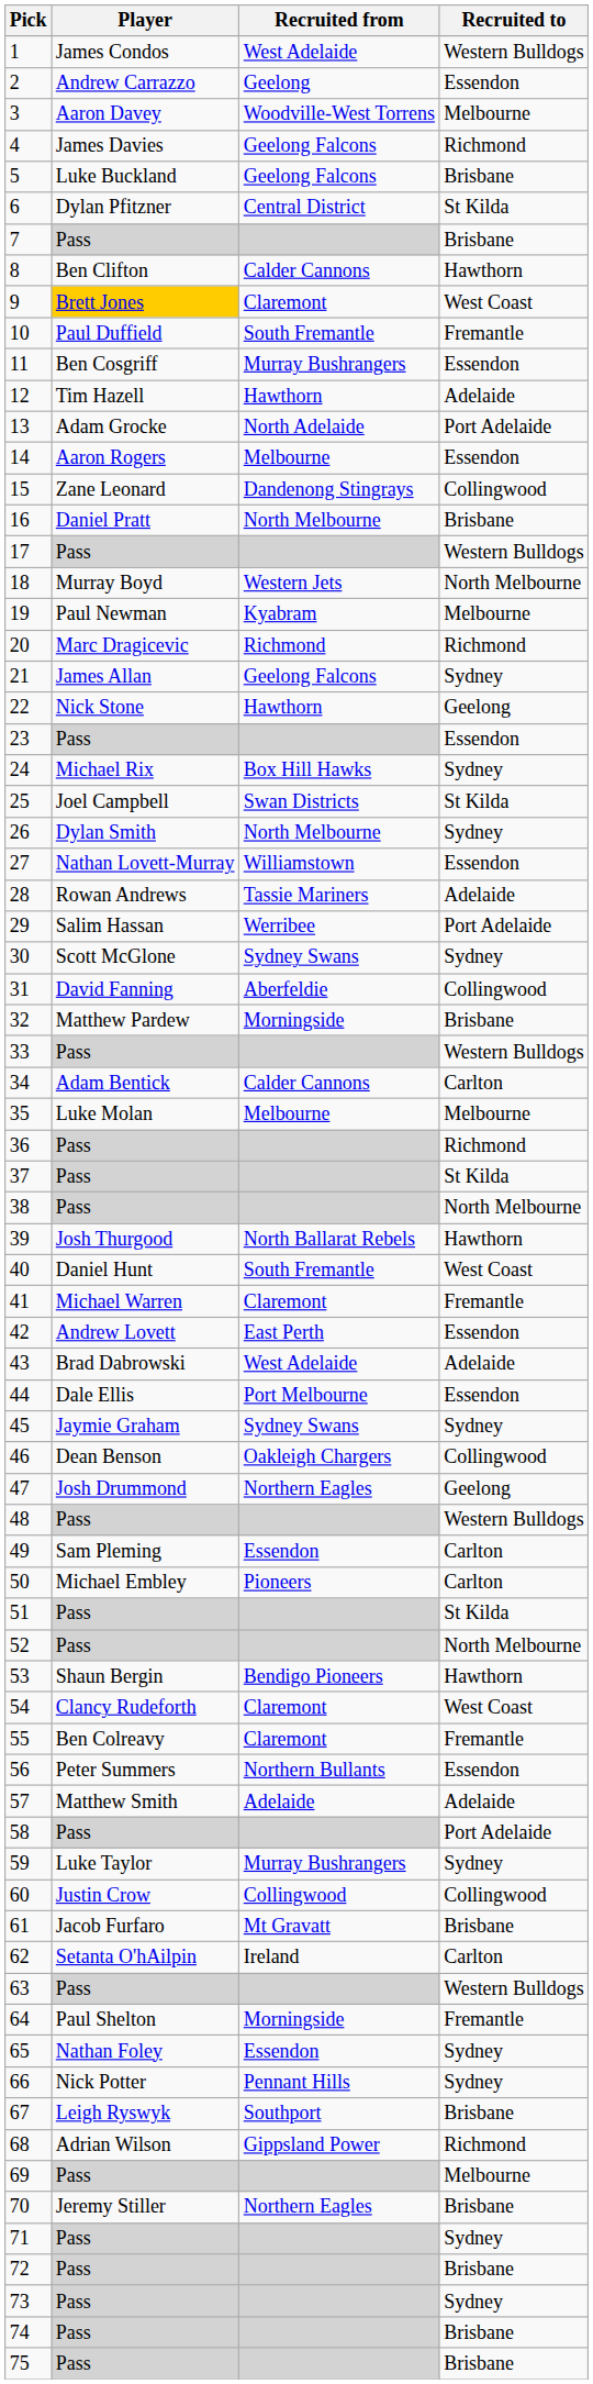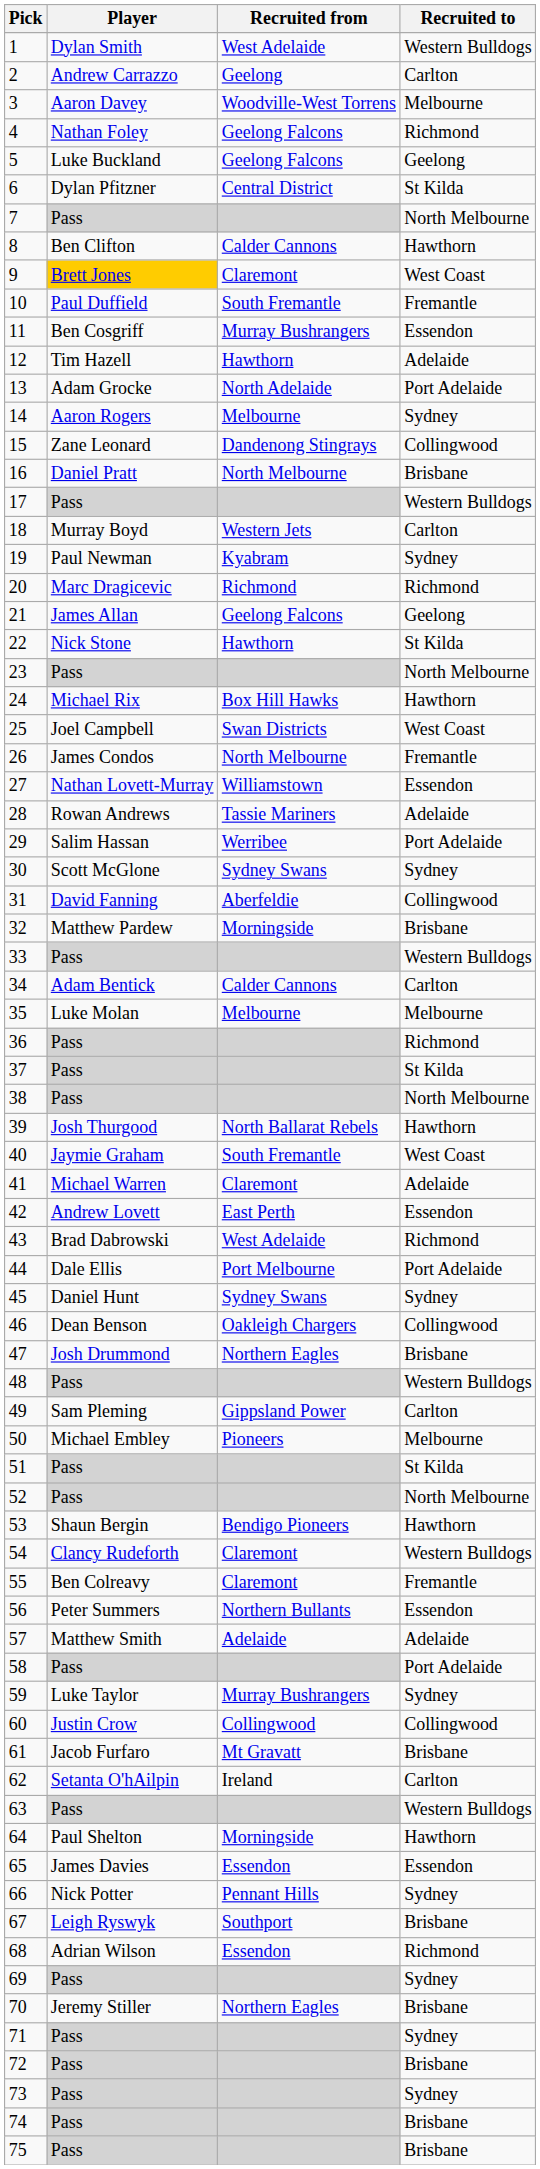1 | Player: James Condos -> Dylan Smith
2 | Recruited to: Essendon -> Carlton
4 | Player: James Davies -> Nathan Foley
5 | Recruited to: Brisbane -> Geelong
7 | Recruited to: Brisbane -> North Melbourne
14 | Recruited to: Essendon -> Sydney
18 | Recruited to: North Melbourne -> Carlton
19 | Recruited to: Melbourne -> Sydney
21 | Recruited to: Sydney -> Geelong
22 | Recruited to: Geelong -> St Kilda
23 | Recruited to: Essendon -> North Melbourne
24 | Recruited to: Sydney -> Hawthorn
25 | Recruited to: St Kilda -> West Coast
26 | Player: Dylan Smith -> James Condos
26 | Recruited to: Sydney -> Fremantle
40 | Player: Daniel Hunt -> Jaymie Graham
41 | Recruited to: Fremantle -> Adelaide
43 | Recruited to: Adelaide -> Richmond
44 | Recruited to: Essendon -> Port Adelaide
45 | Player: Jaymie Graham -> Daniel Hunt
47 | Recruited to: Geelong -> Brisbane
49 | Recruited from: Essendon -> Gippsland Power
50 | Recruited to: Carlton -> Melbourne
54 | Recruited to: West Coast -> Western Bulldogs
64 | Recruited to: Fremantle -> Hawthorn
65 | Player: Nathan Foley -> James Davies
65 | Recruited to: Sydney -> Essendon
68 | Recruited from: Gippsland Power -> Essendon
69 | Recruited to: Melbourne -> Sydney
